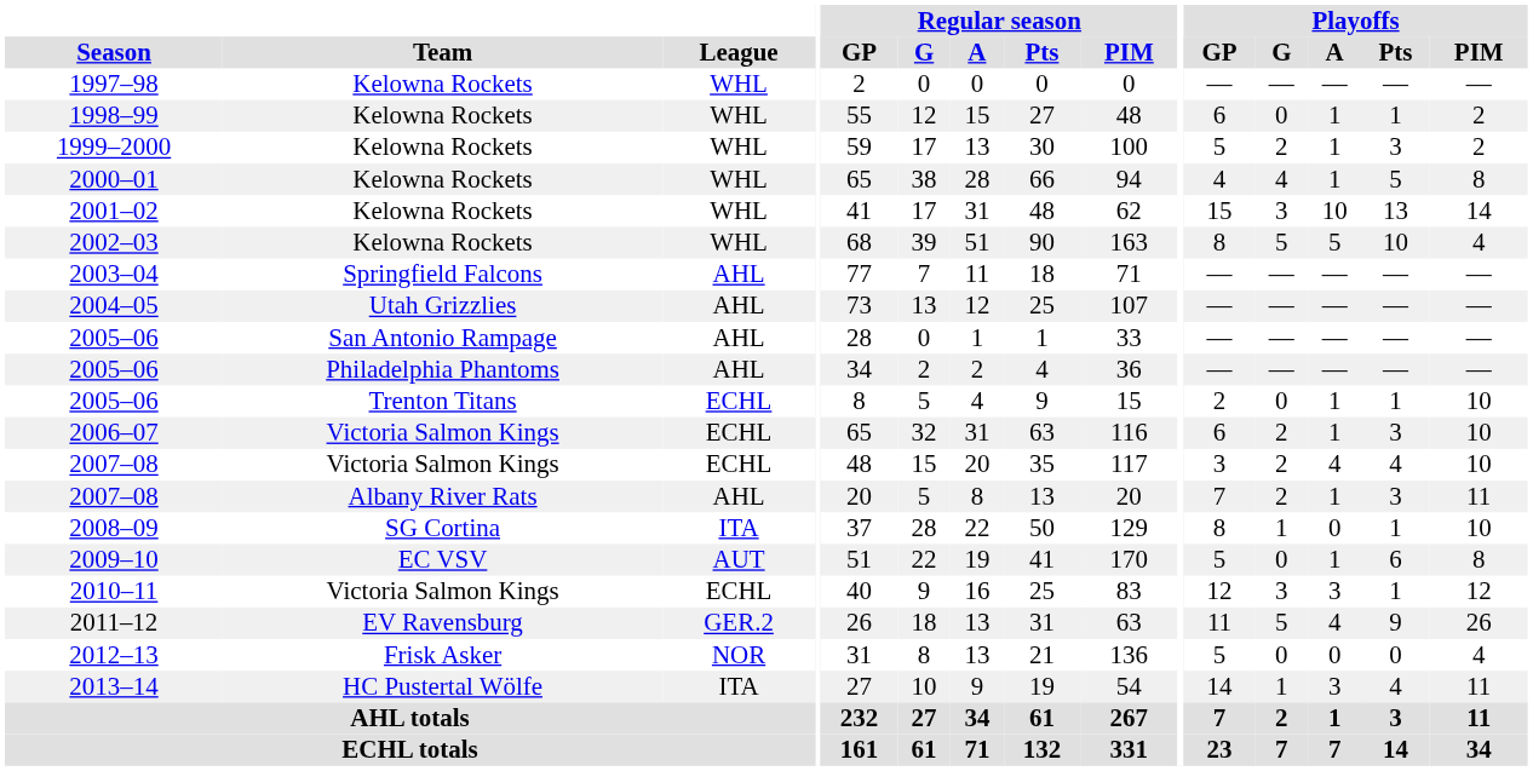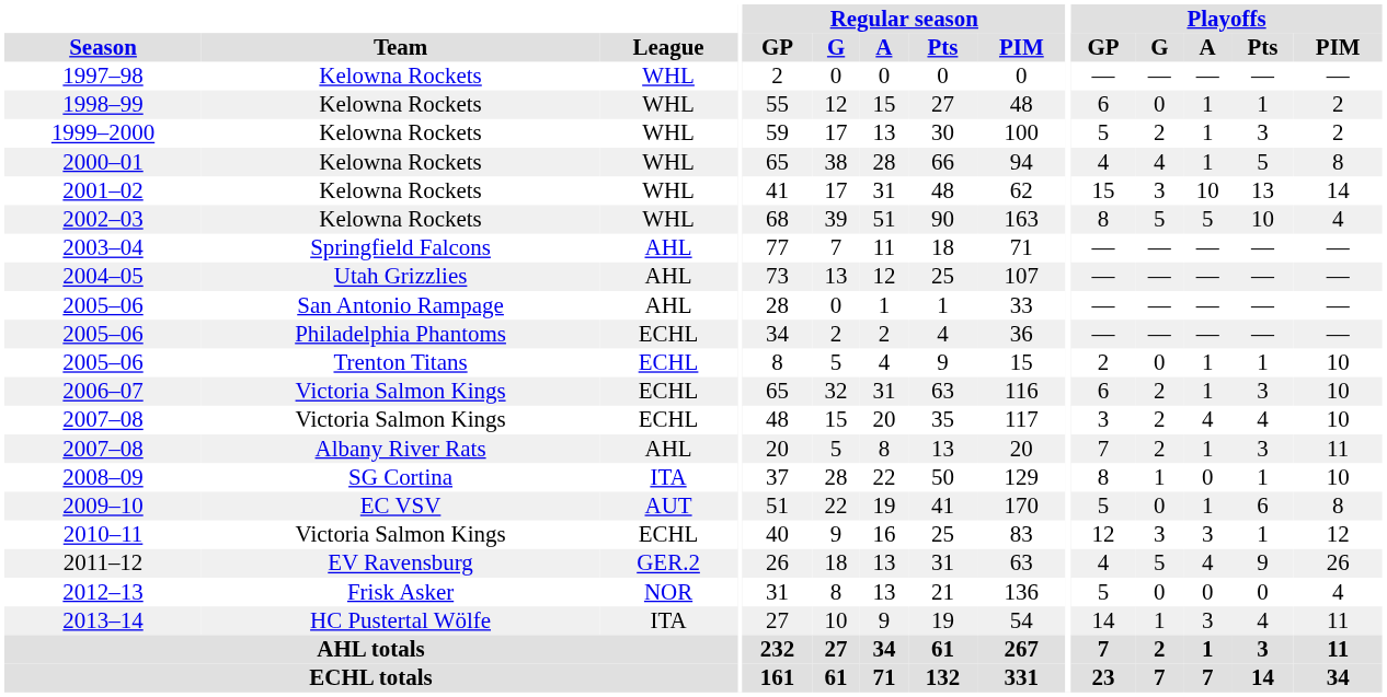2005–06 / Philadelphia Phantoms | League: AHL -> ECHL
2011–12 | Playoffs / GP: 11 -> 4
